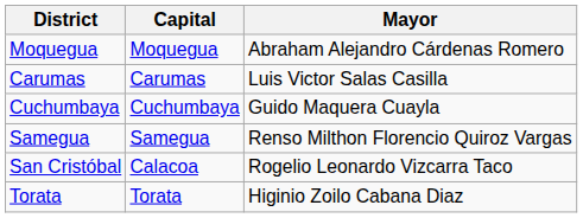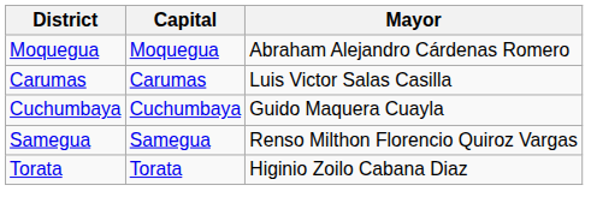- row: San Cristóbal | Calacoa | Rogelio Leonardo Vizcarra Taco
